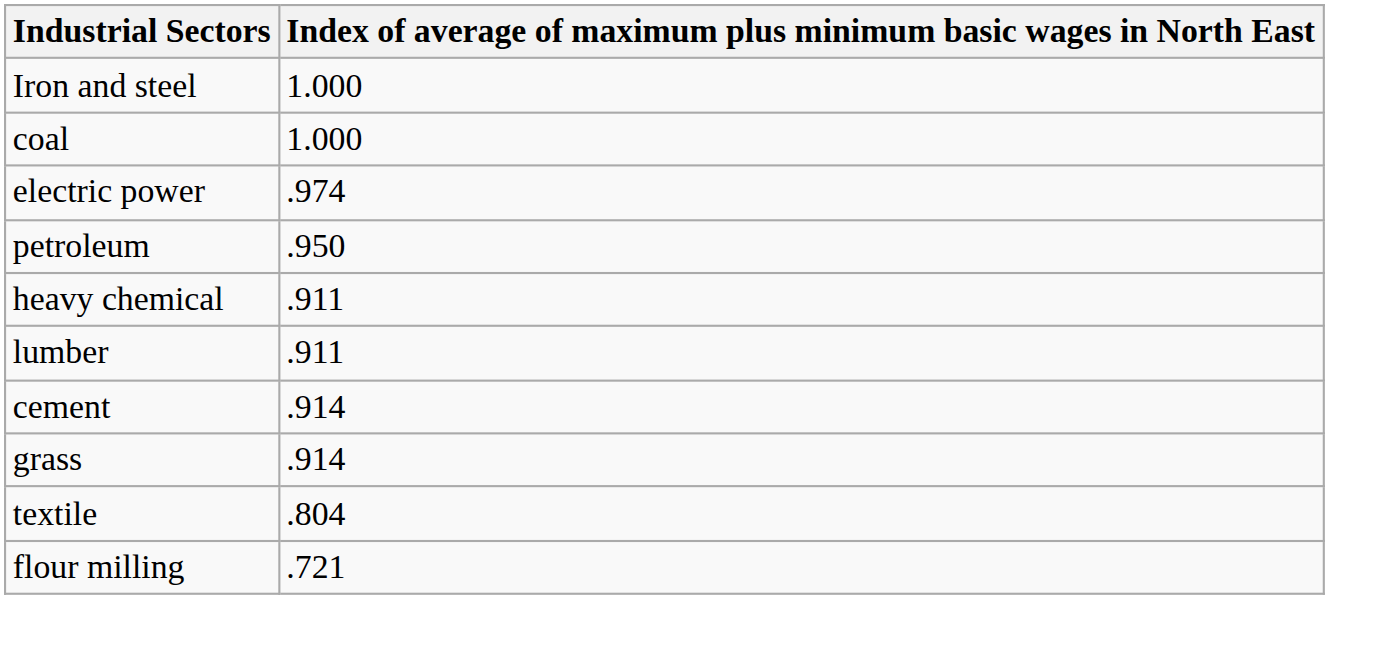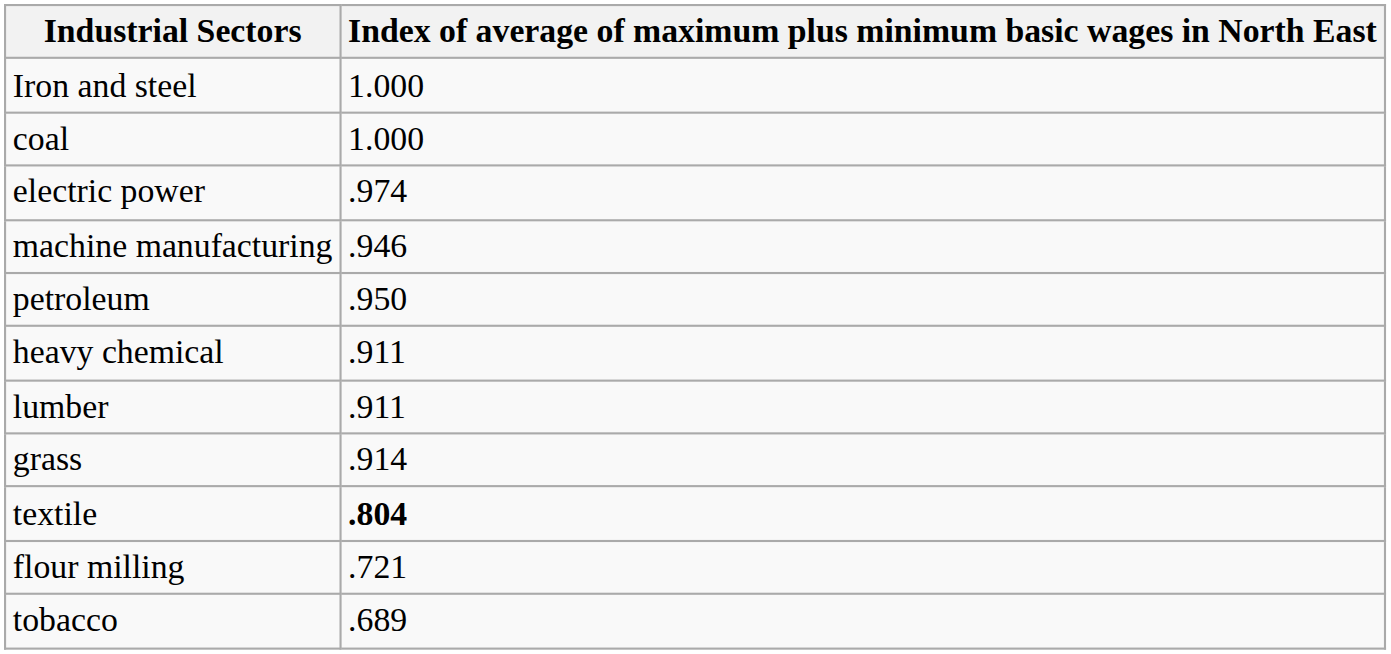+ row: machine manufacturing | .946
- row: cement | .914
textile | column 2: normal -> bold
+ row: tobacco | .689
